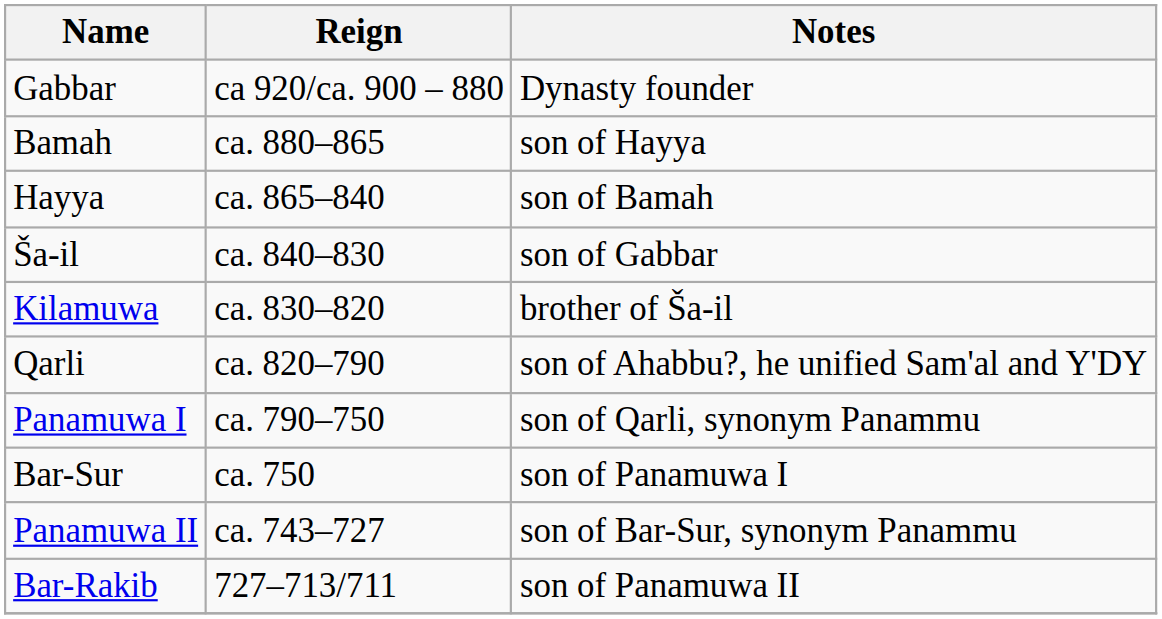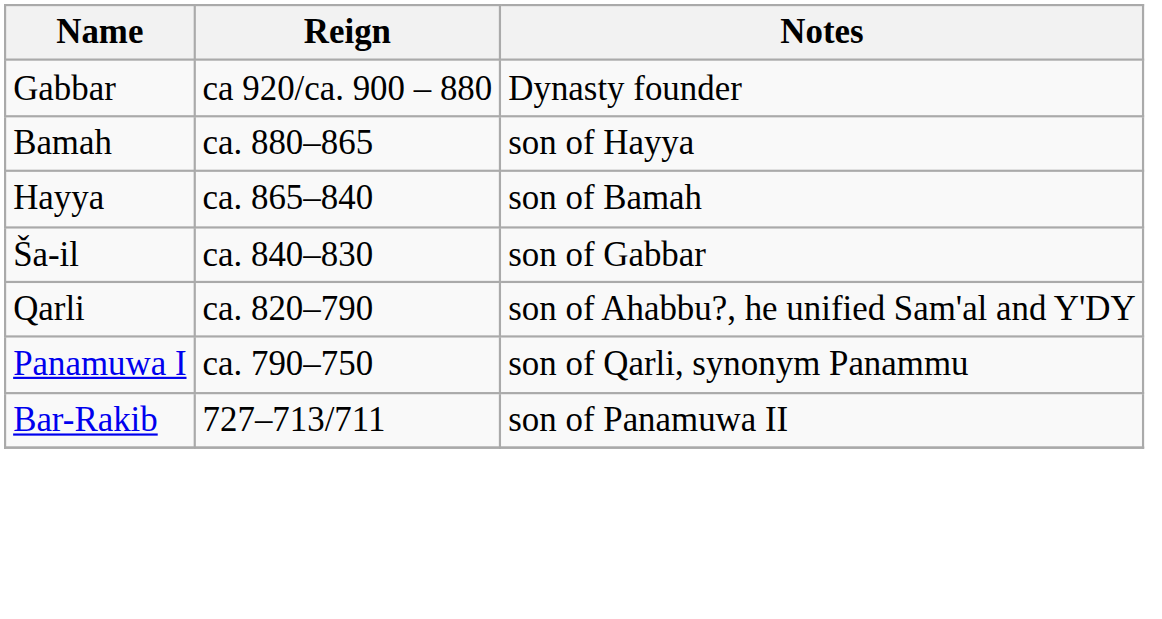- row: Kilamuwa | ca. 830–820 | brother of Ša-il
- row: Bar-Sur | ca. 750 | son of Panamuwa I
- row: Panamuwa II | ca. 743–727 | son of Bar-Sur, synonym Panammu
